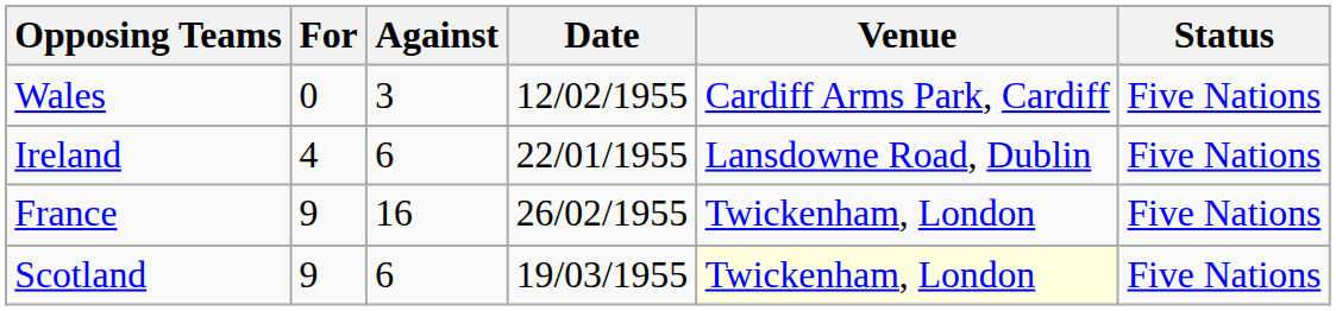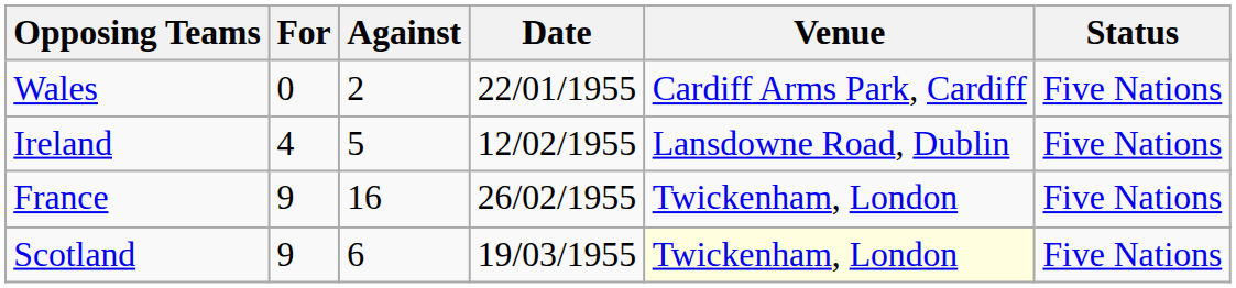Wales | Against: 3 -> 2
Wales | Date: 12/02/1955 -> 22/01/1955
Ireland | Against: 6 -> 5
Ireland | Date: 22/01/1955 -> 12/02/1955
